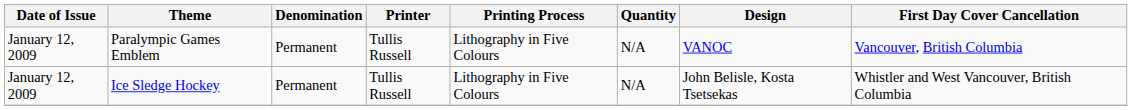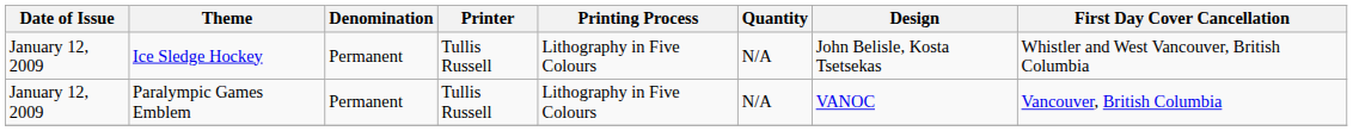rows swapped: Paralympic Games Emblem <-> Ice Sledge Hockey
